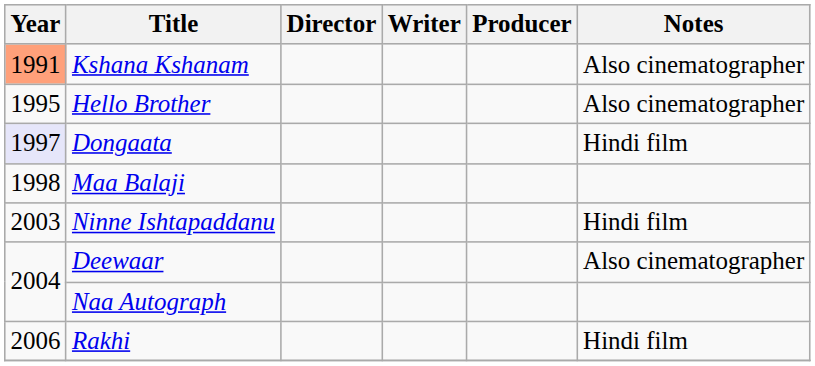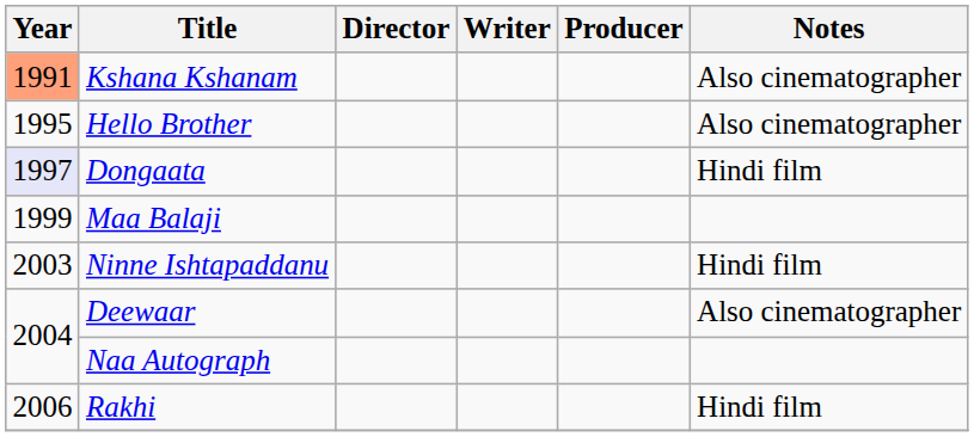Maa Balaji | Year: 1998 -> 1999
